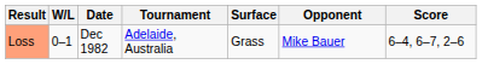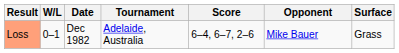columns swapped: Surface <-> Score
